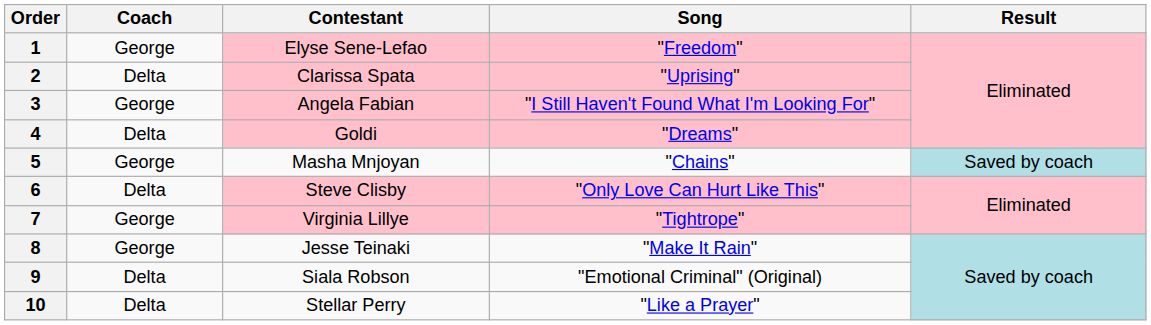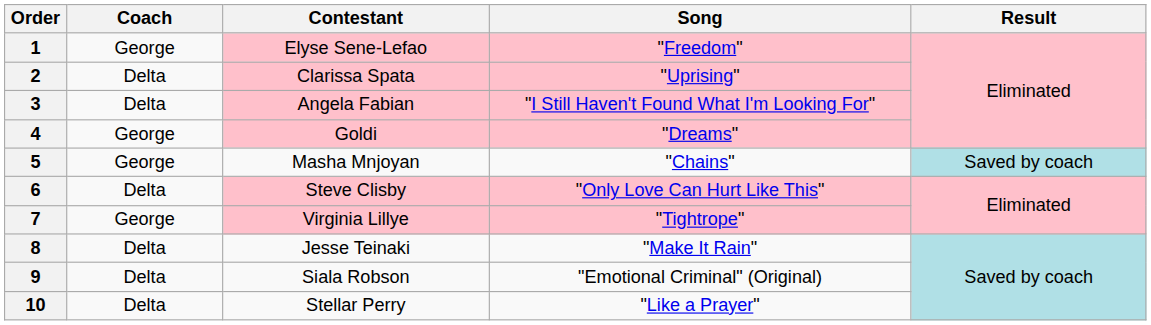3 | Coach: George -> Delta
4 | Coach: Delta -> George
8 | Coach: George -> Delta
